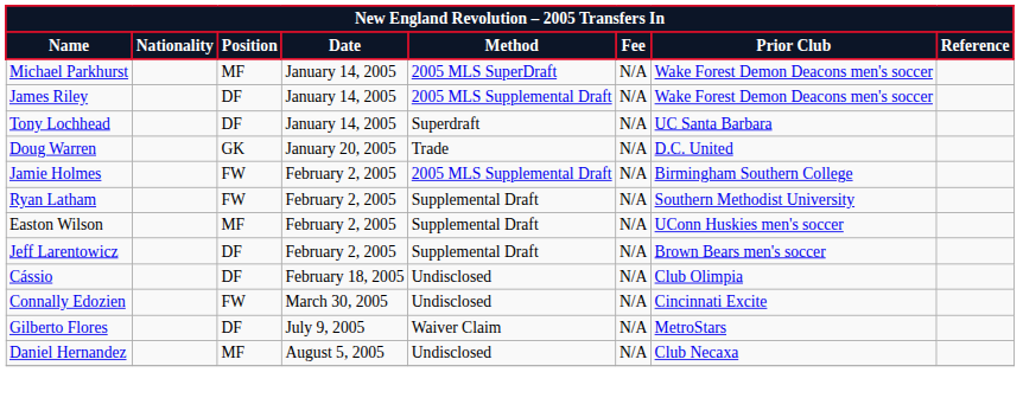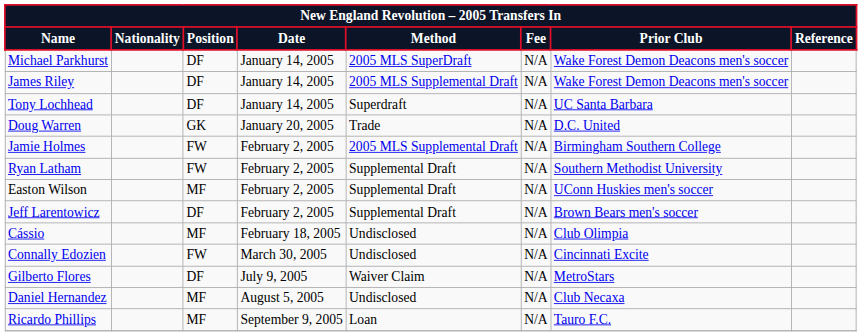Michael Parkhurst | Position: MF -> DF
Cássio | Position: DF -> MF
+ row: Ricardo Phillips | MF | September 9, 2005 | Loan | N/A | Tauro F.C.
